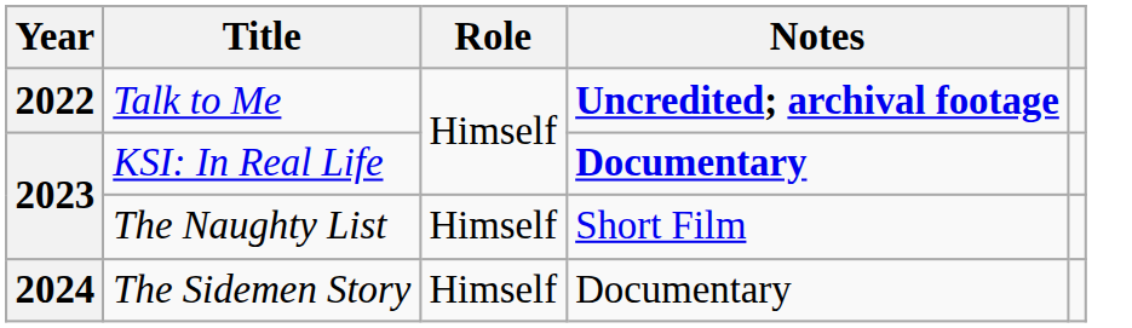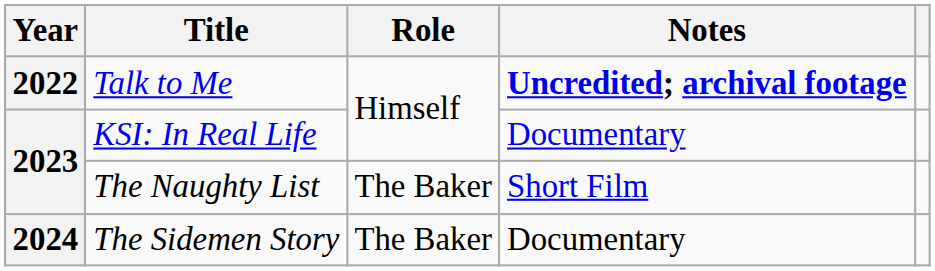KSI: In Real Life | Notes: bold -> normal
The Naughty List | Role: Himself -> The Baker
The Sidemen Story | Role: Himself -> The Baker
